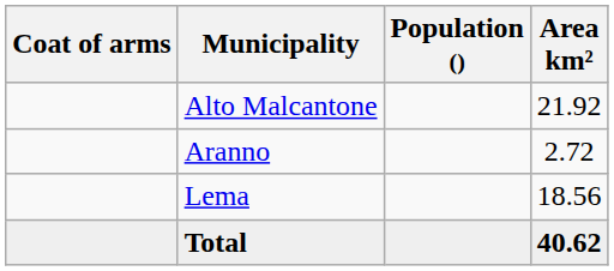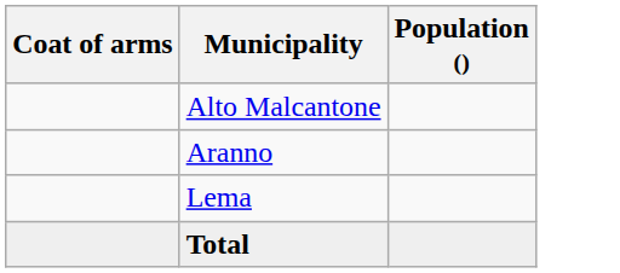- column: Area km² | 21.92 | 2.72 | 18.56 | 40.62
